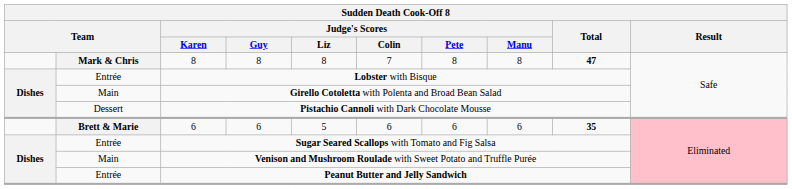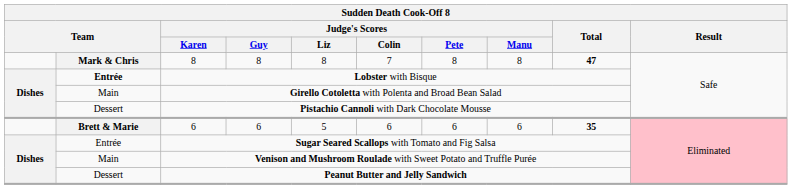Lobster with Bisque | column 2: normal -> bold
Peanut Butter and Jelly Sandwich | column 2: Entrée -> Dessert
